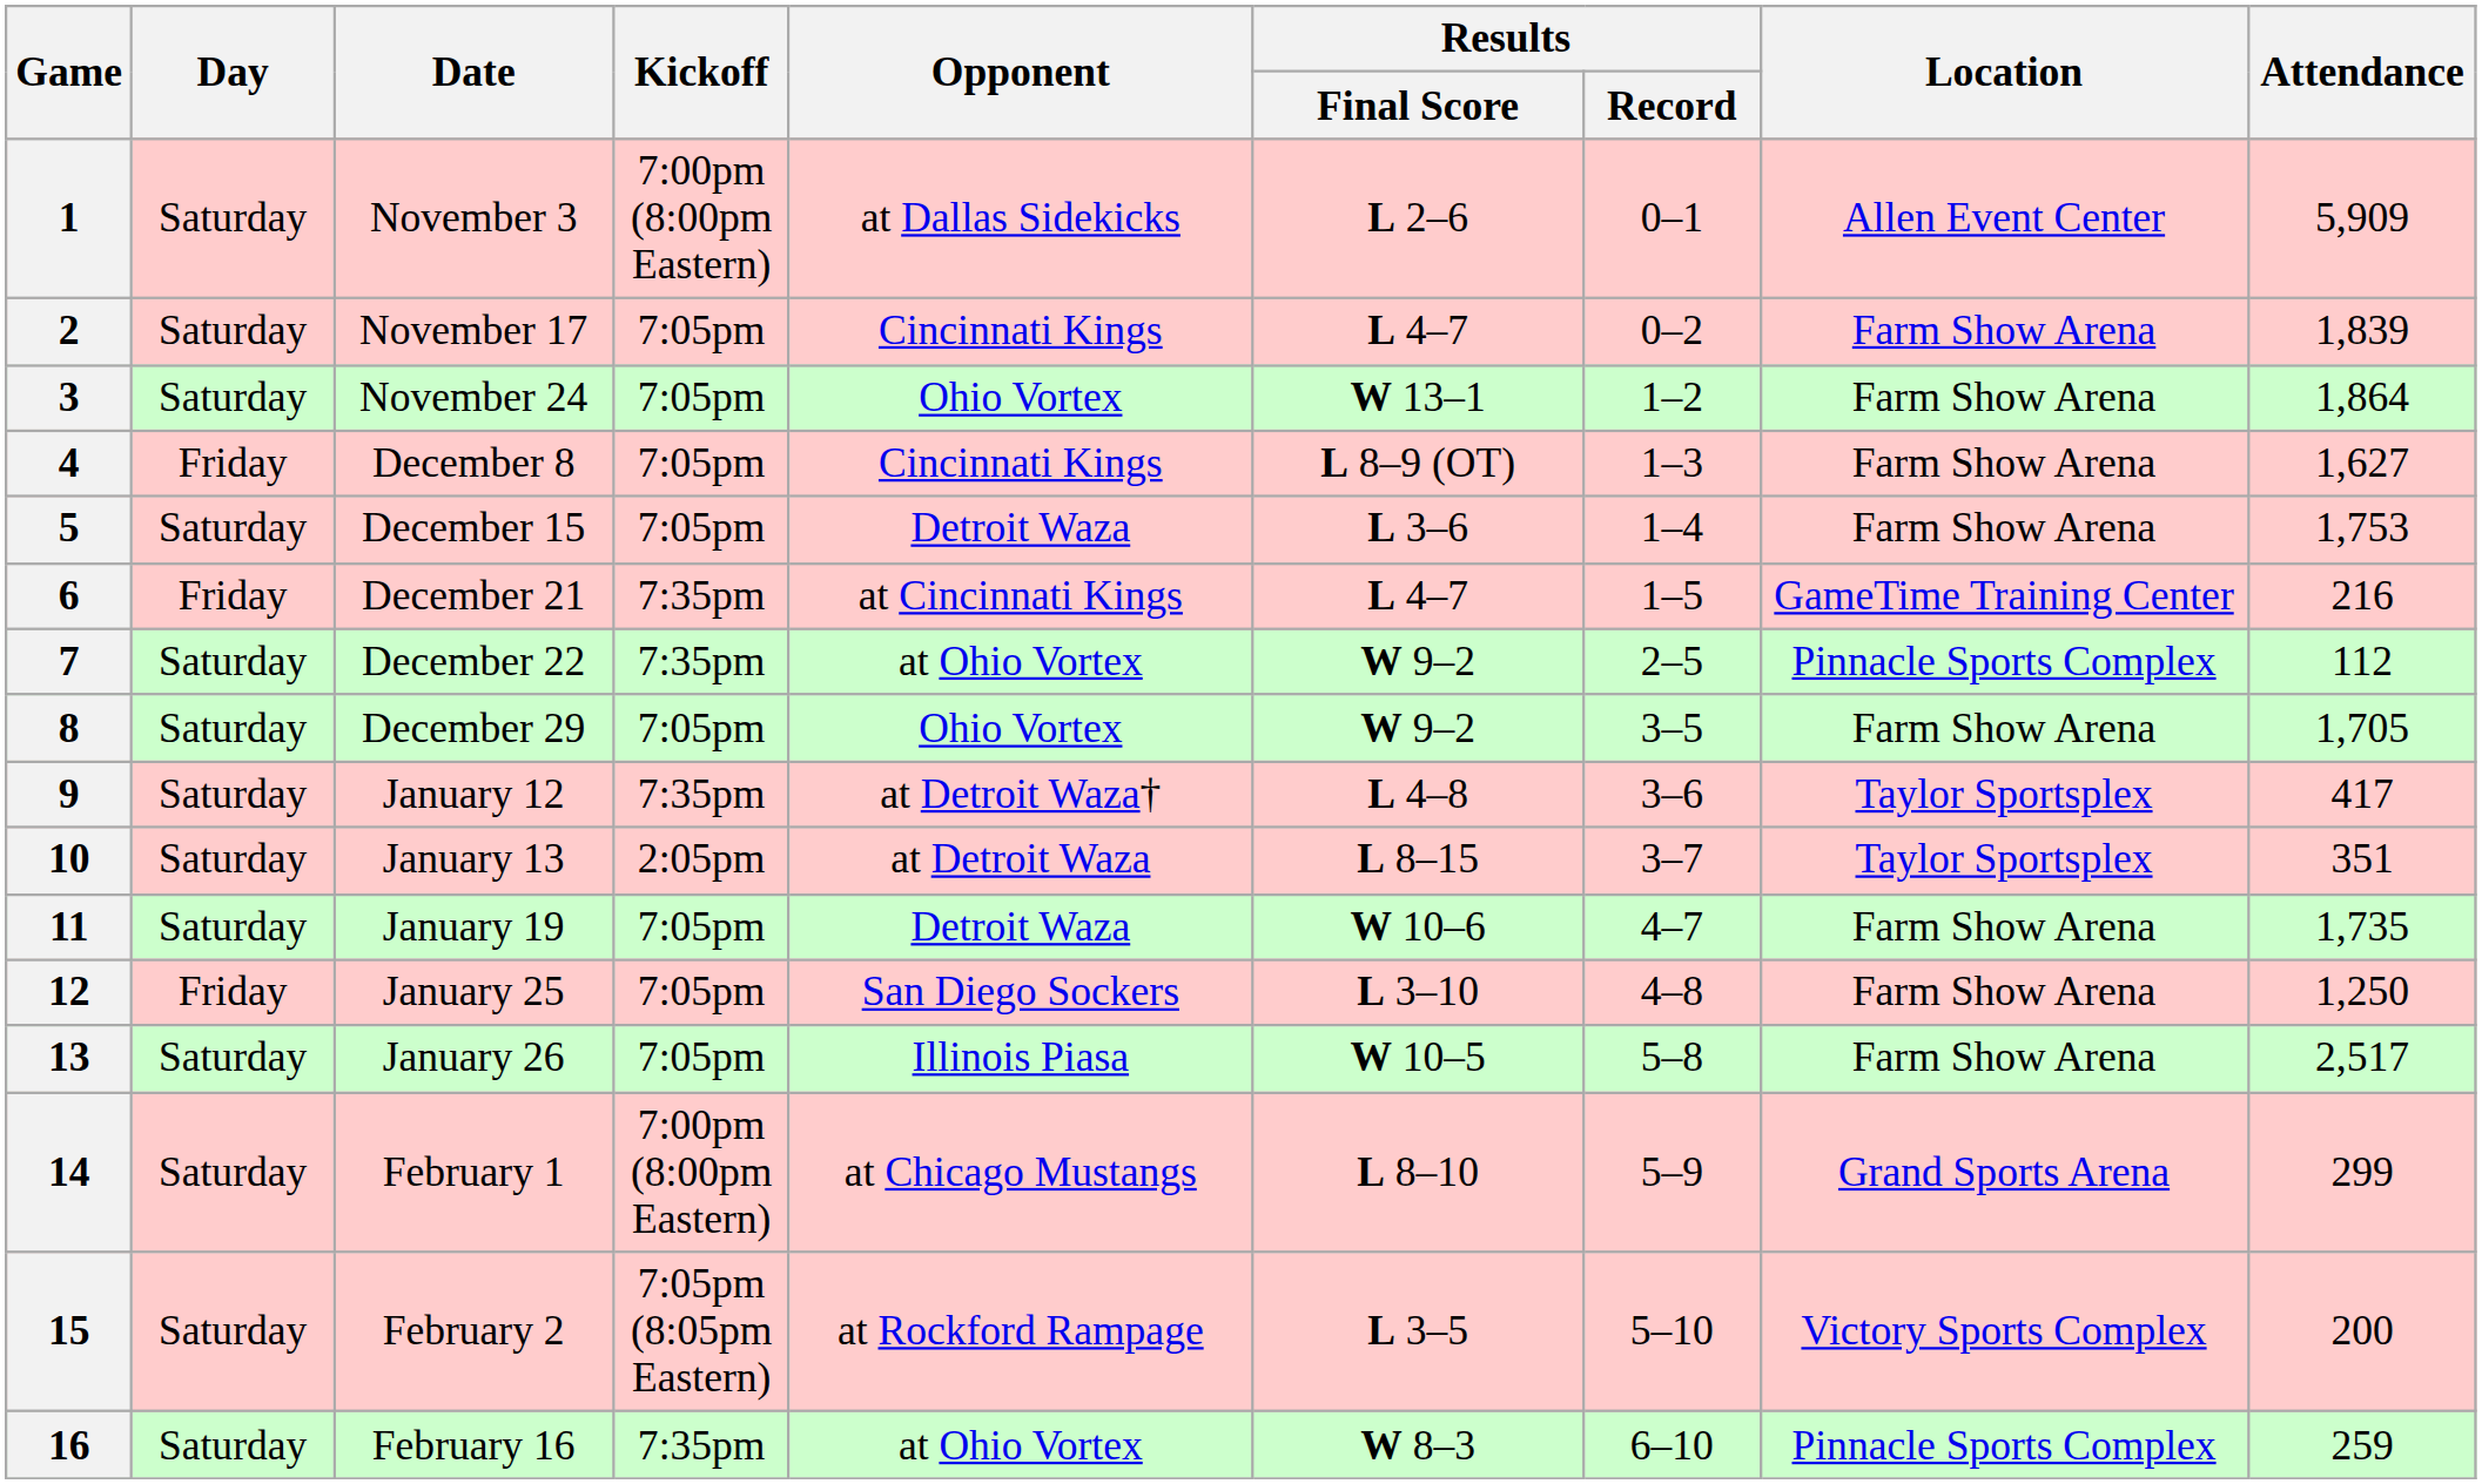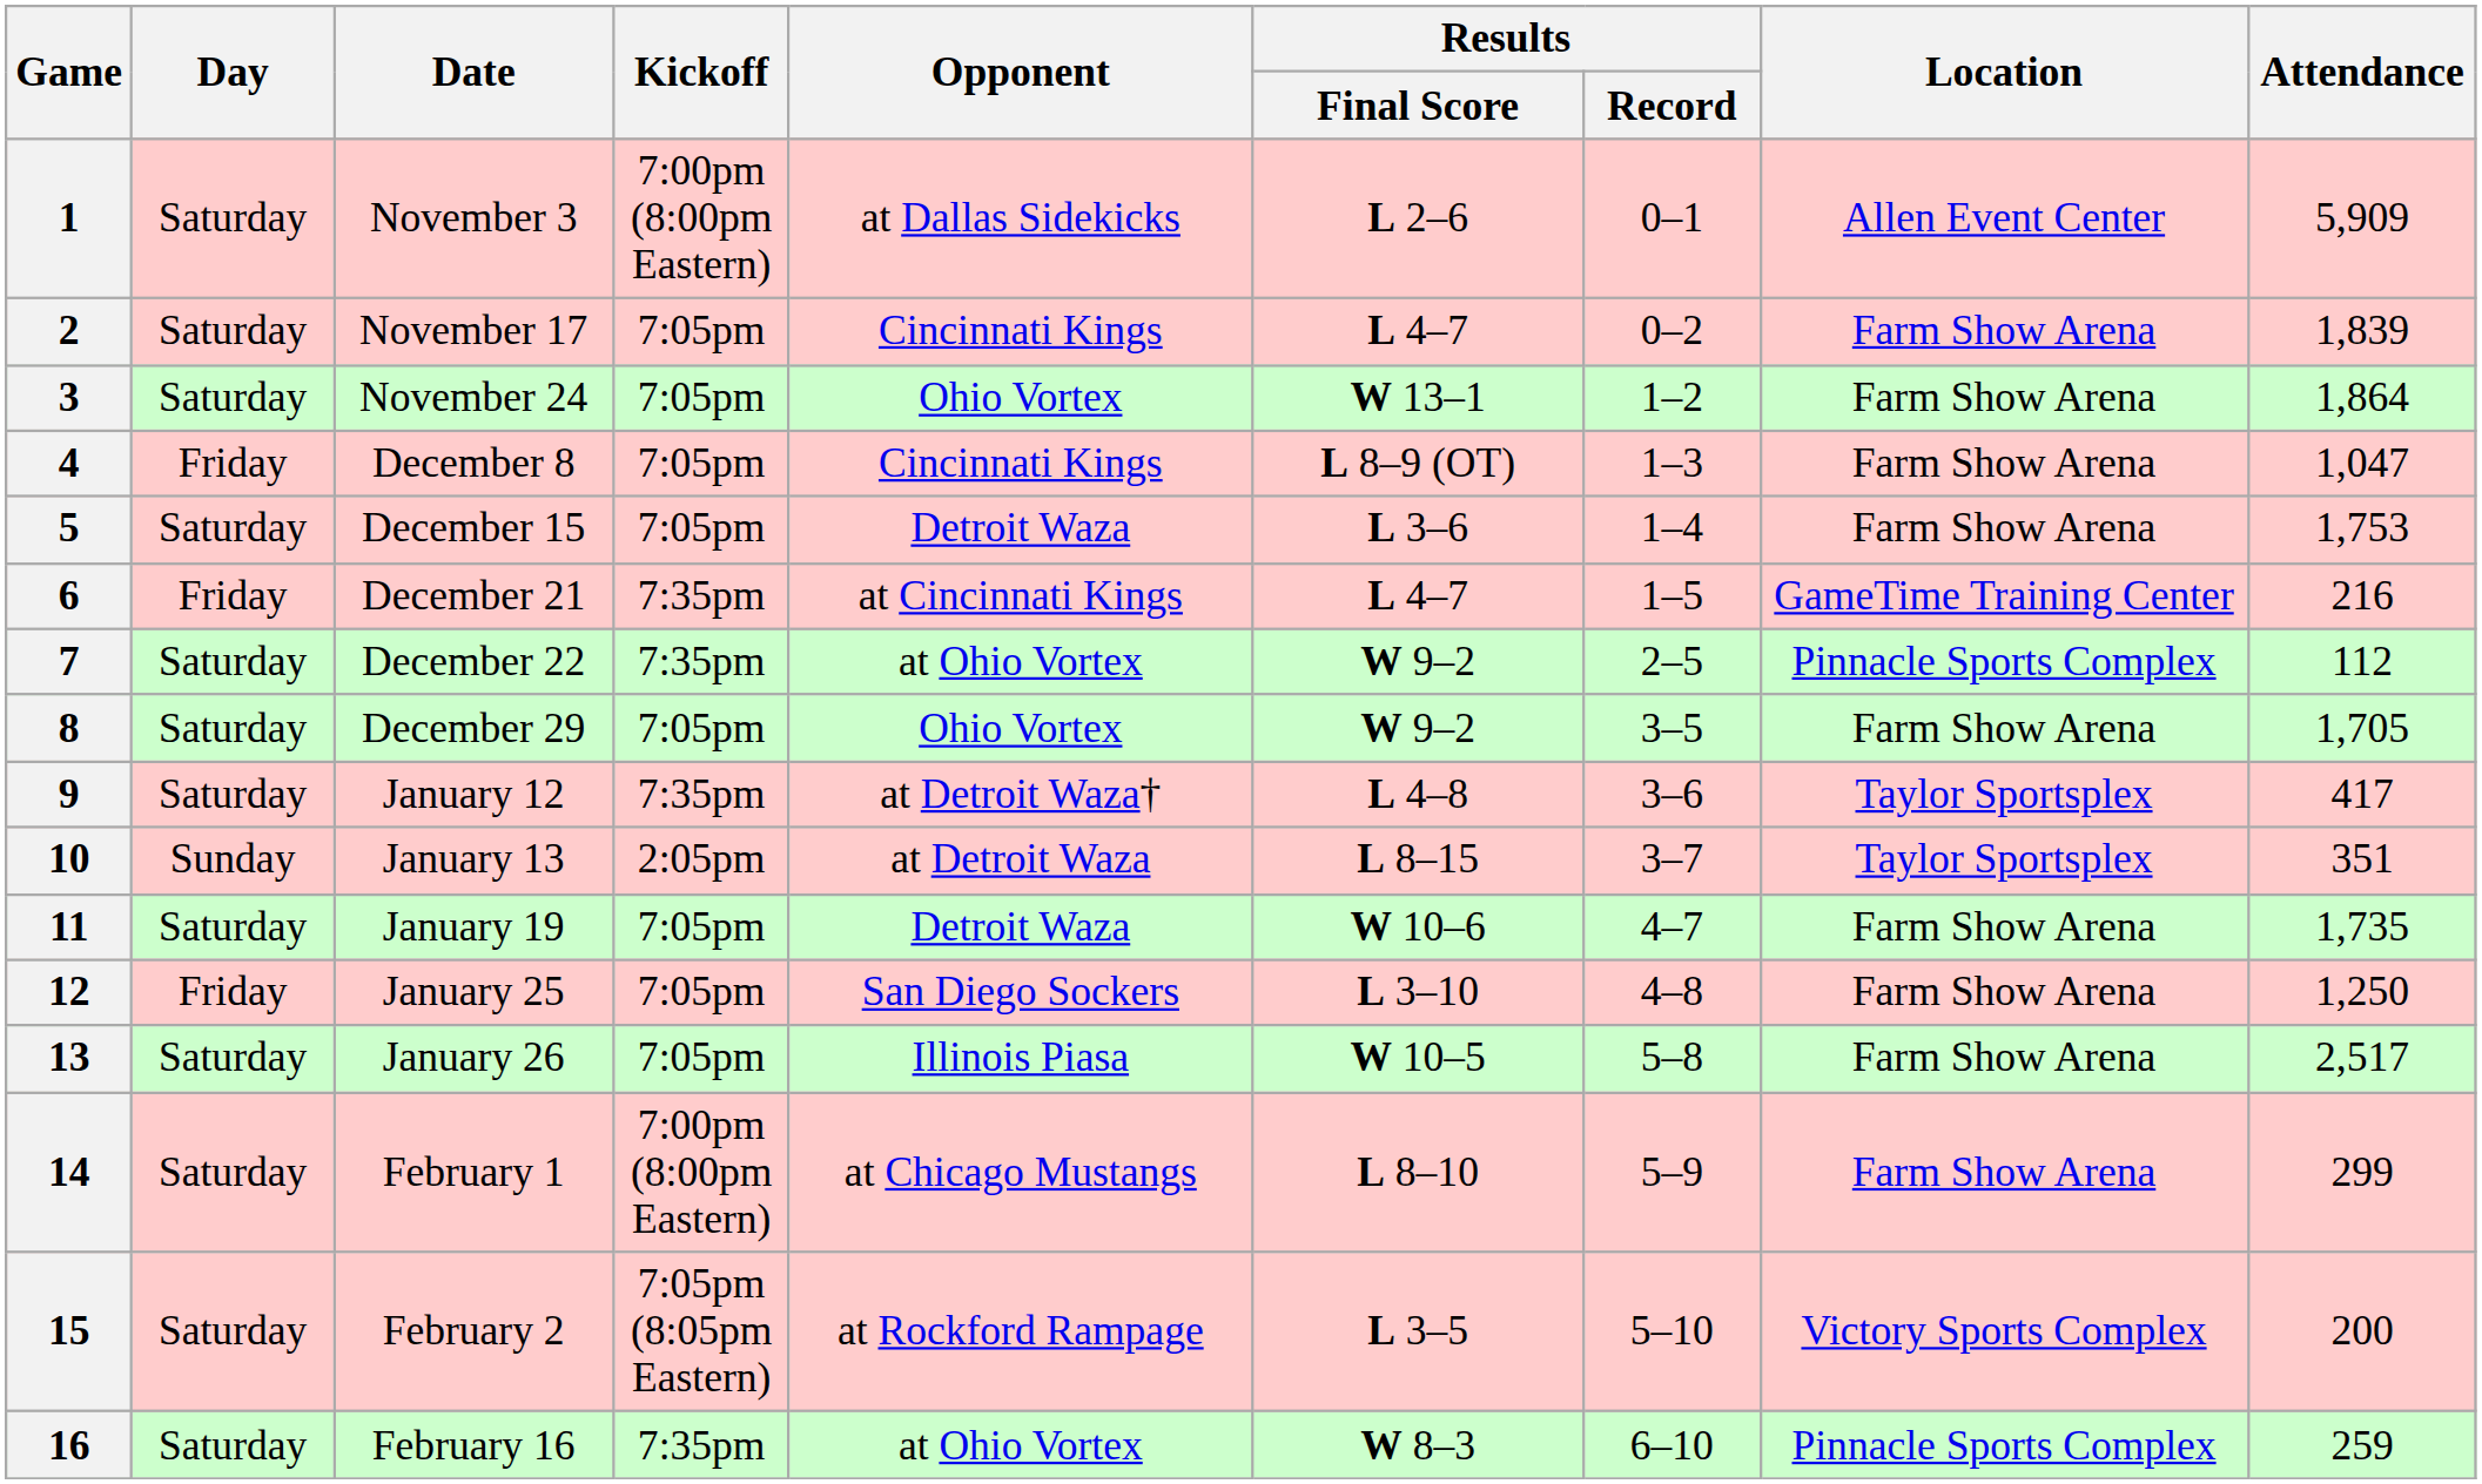4 | Attendance: 1,627 -> 1,047
10 | Day: Saturday -> Sunday
14 | Location: Grand Sports Arena -> Farm Show Arena
